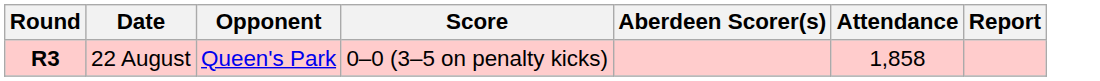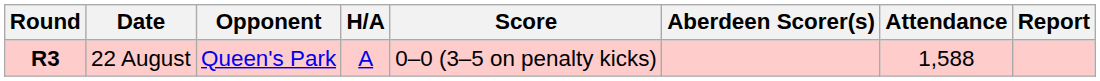+ column: H/A | A
22 August | Attendance: 1,858 -> 1,588
